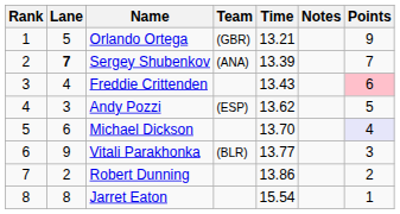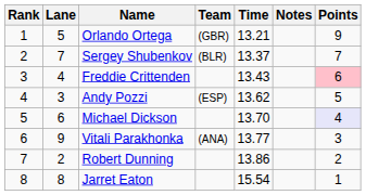Sergey Shubenkov | Lane: bold -> normal
Sergey Shubenkov | Team: (ANA) -> (BLR)
Sergey Shubenkov | Time: 13.39 -> 13.37
Vitali Parakhonka | Team: (BLR) -> (ANA)
